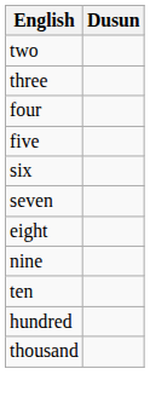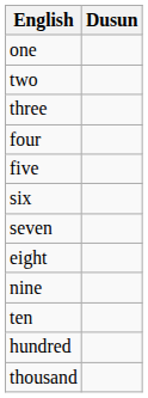+ row: one
